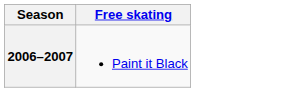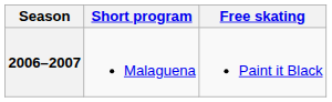+ column: Short program | Malaguena
